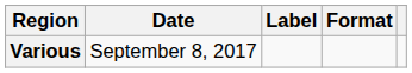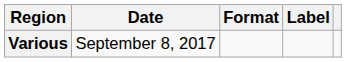columns swapped: Format <-> Label
